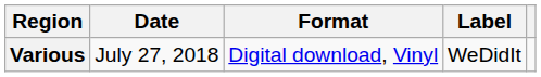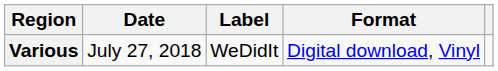columns swapped: Format <-> Label
